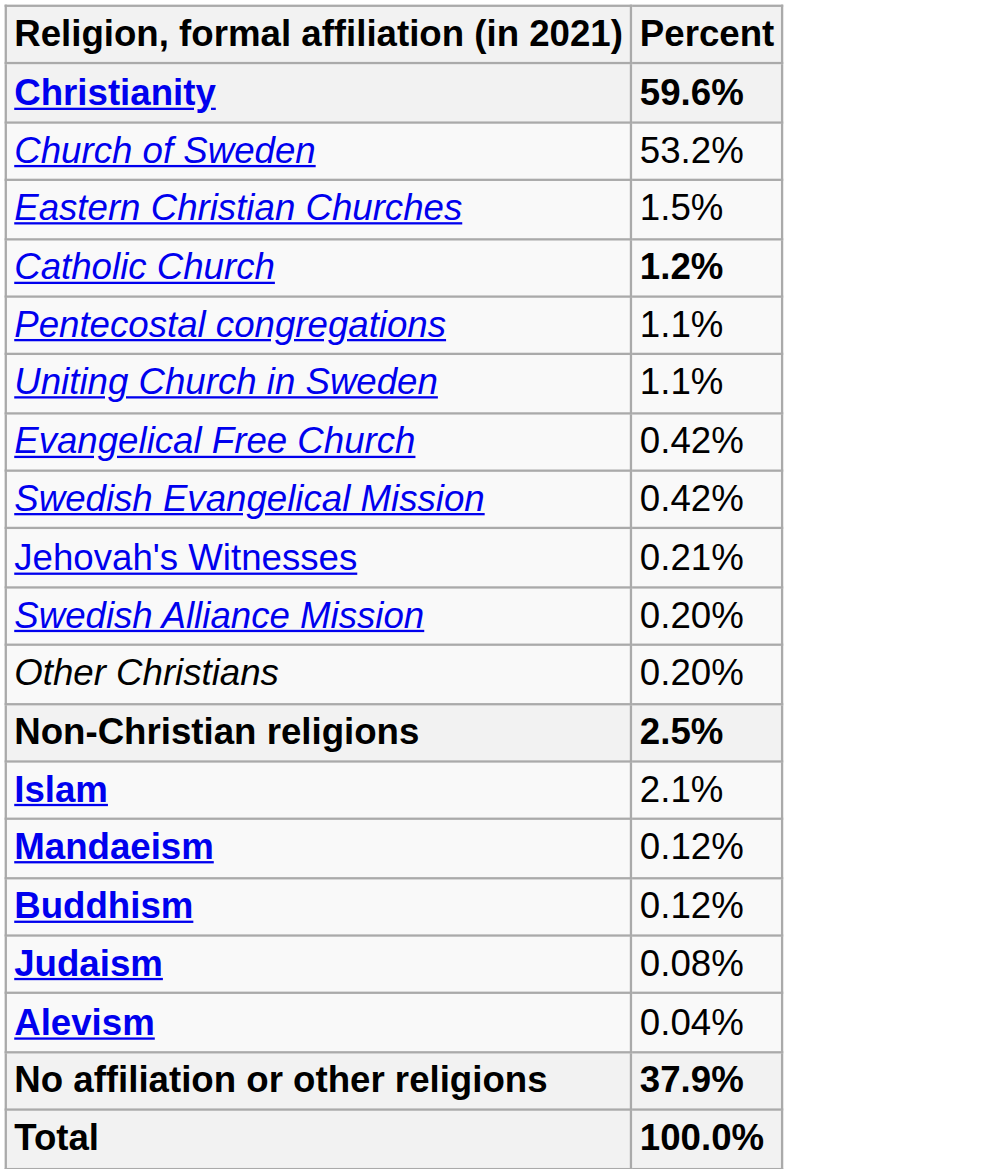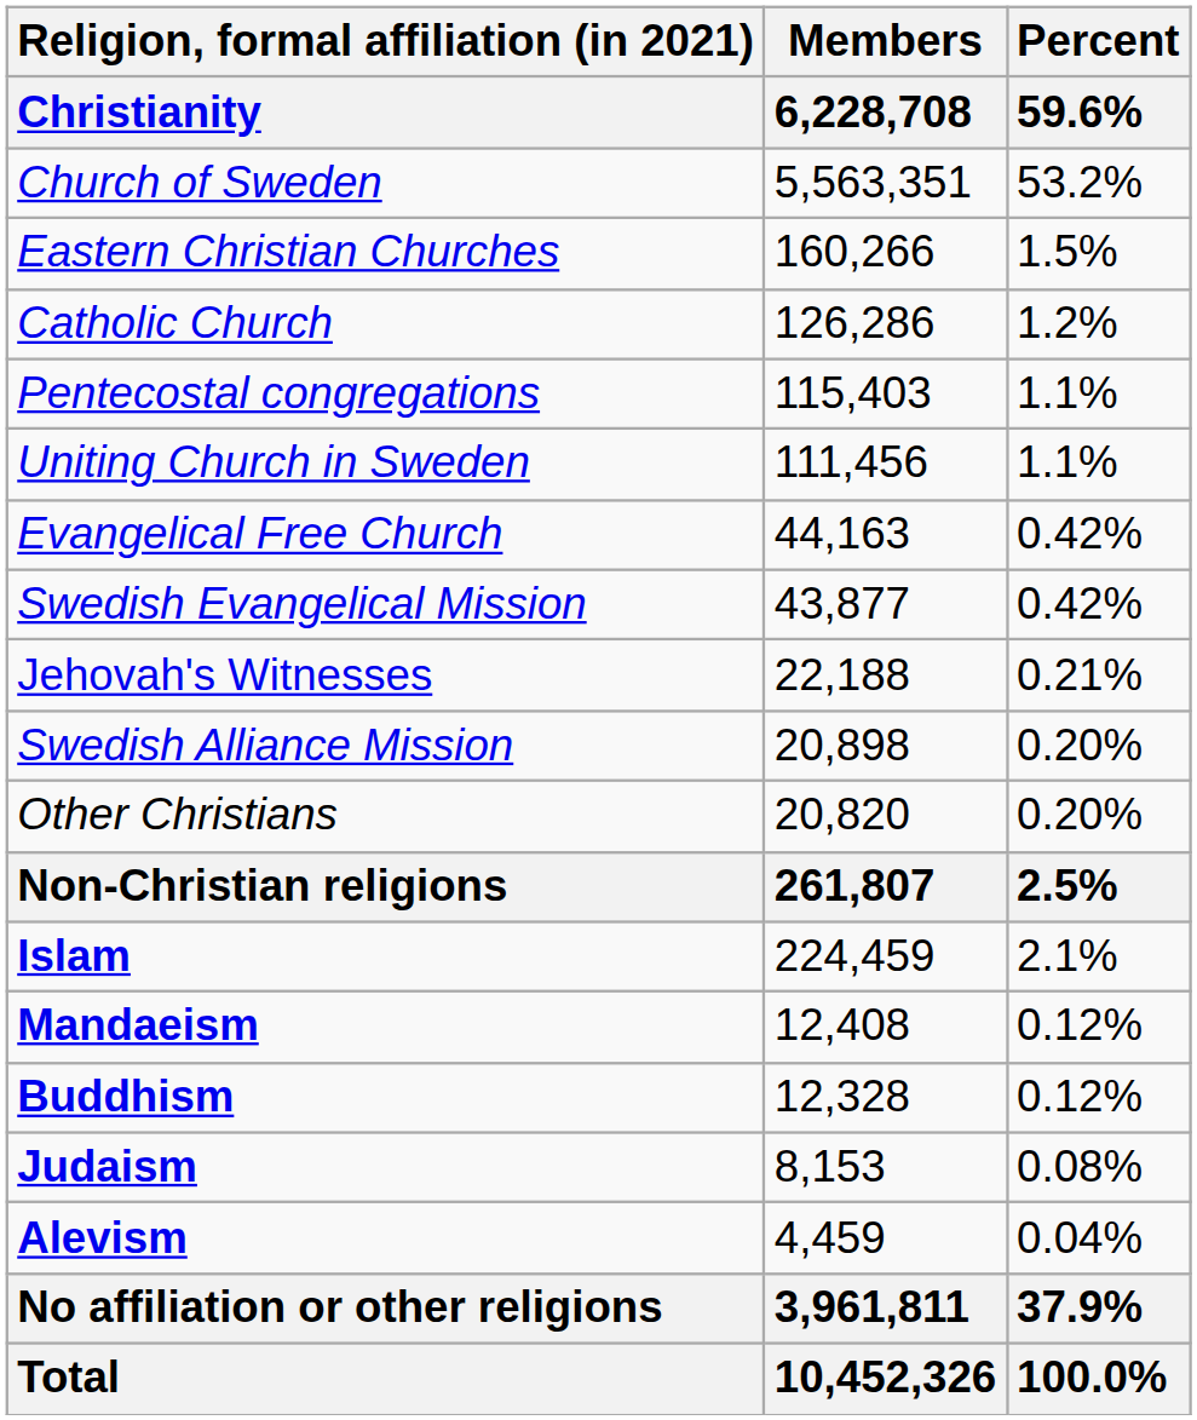+ column: Members | 6,228,708 | 5,563,351 | 160,266 | 126,286 | 115,403 | 111,456 | 44,163 | 43,877 | 22,188 | 20,898 | 20,820 | 261,807 | 224,459 | 12,408 | 12,328 | 8,153 | 4,459 | 3,961,811 | 10,452,326
Catholic Church | Percent / 59.6%: bold -> normal
